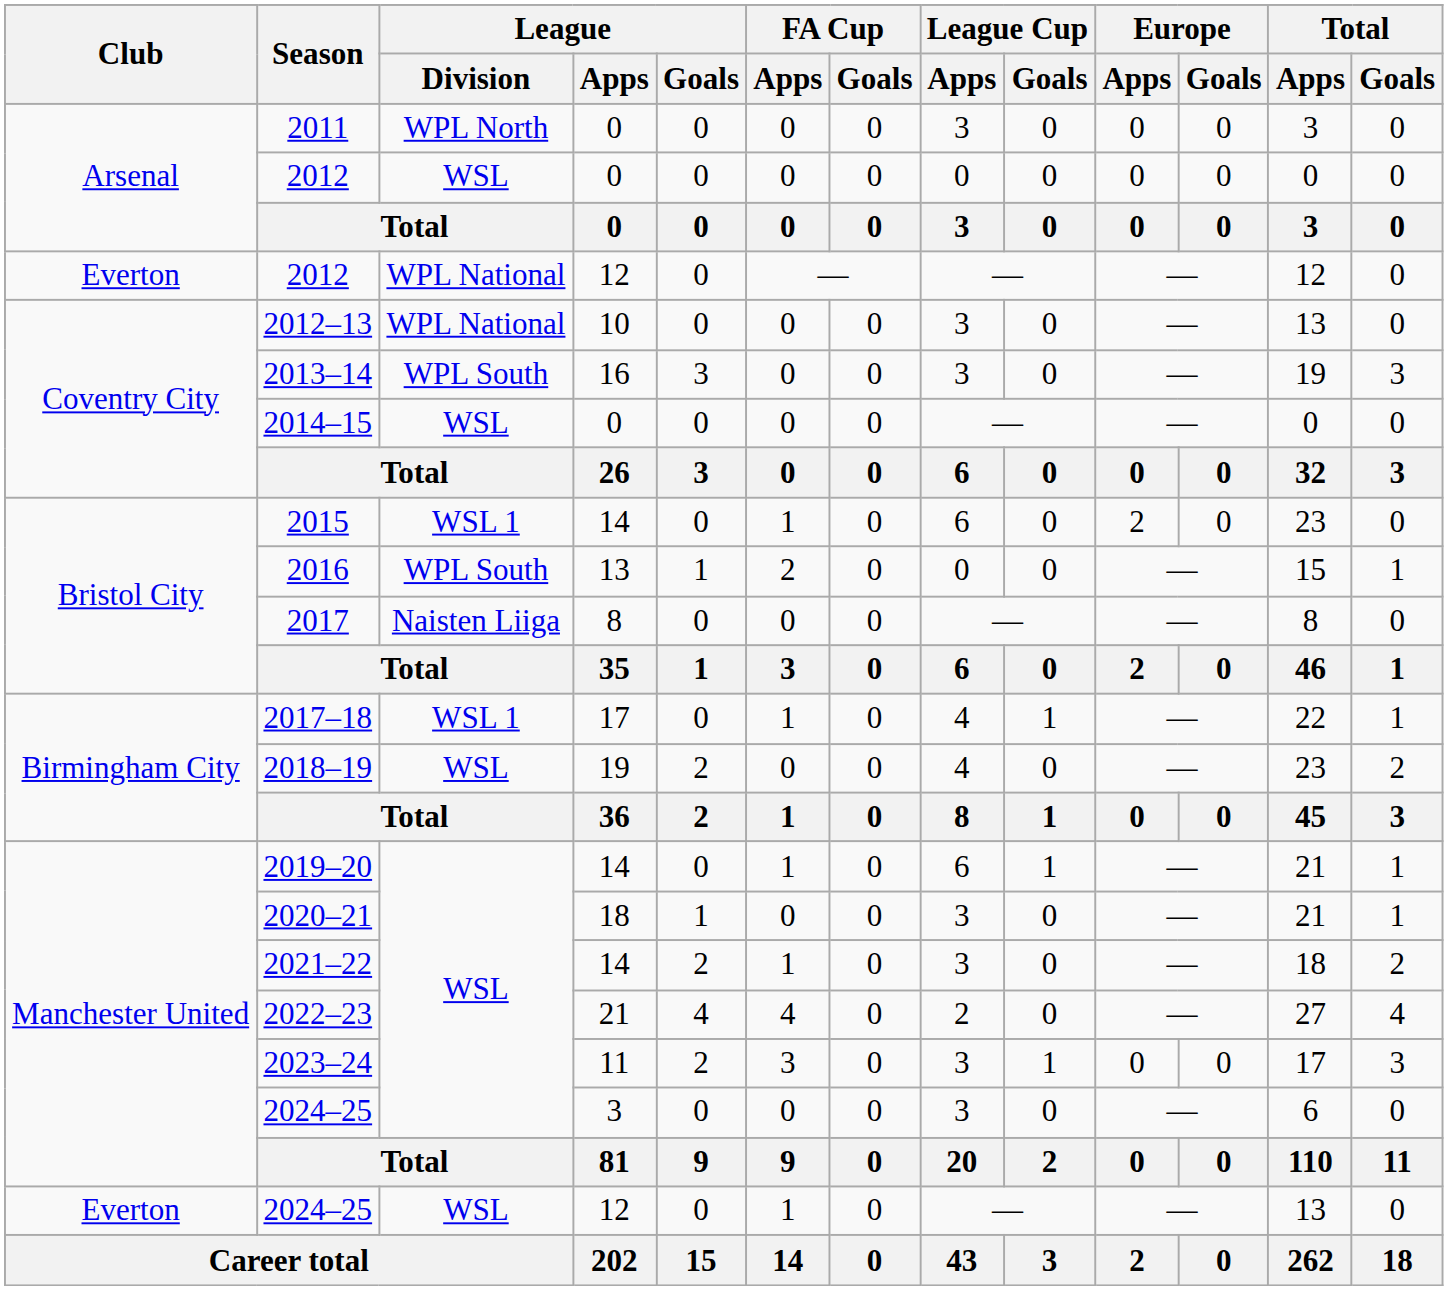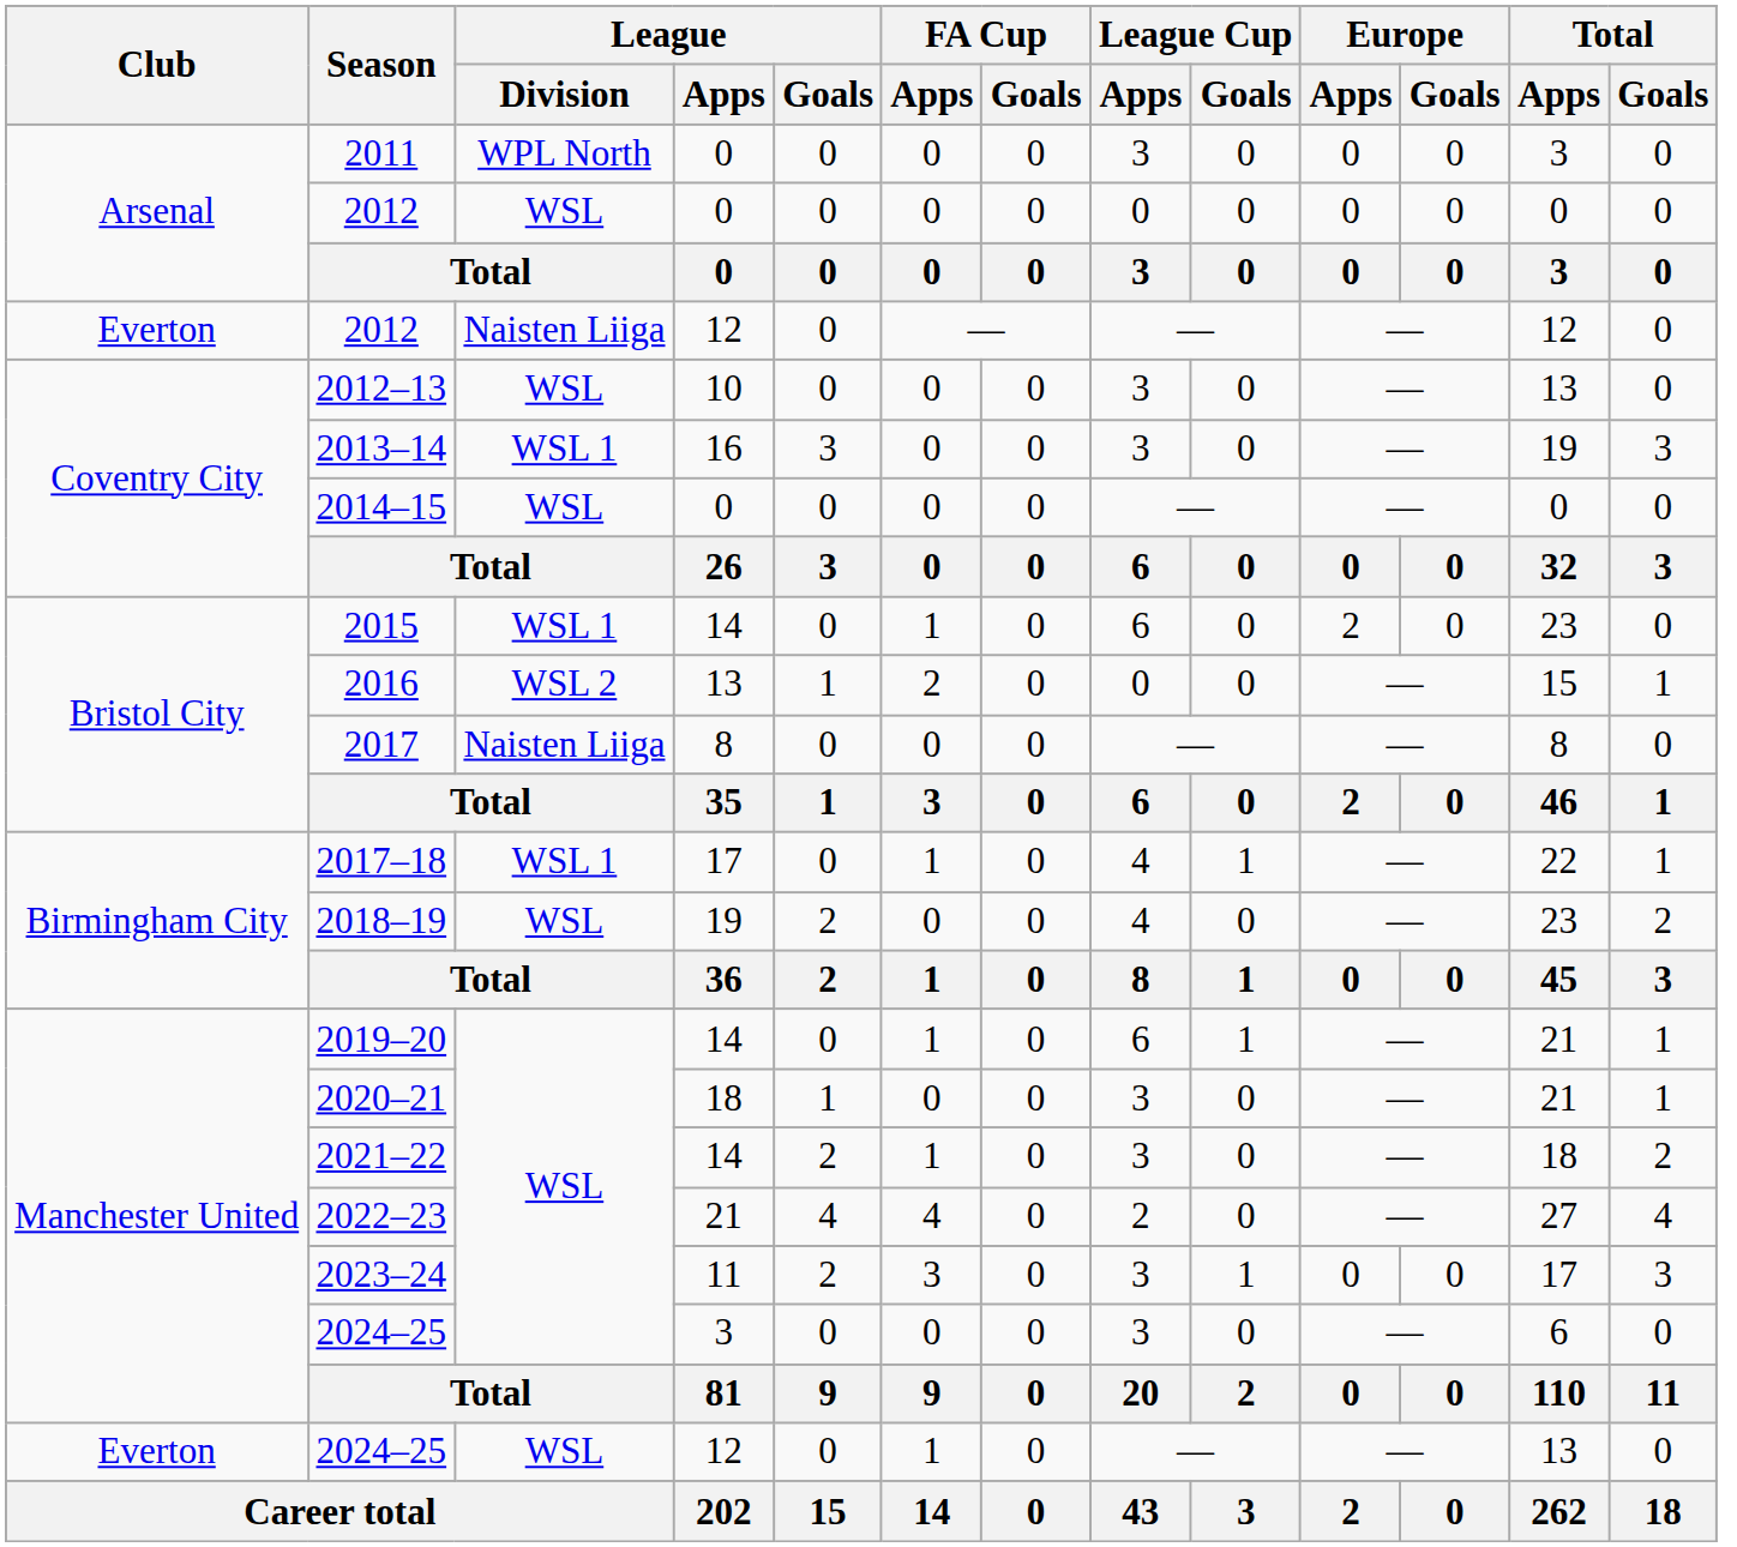2012 / 12 | League / Division: WPL National -> Naisten Liiga
2012–13 | League / Division: WPL National -> WSL
2013–14 | League / Division: WPL South -> WSL 1
2016 | League / Division: WPL South -> WSL 2
